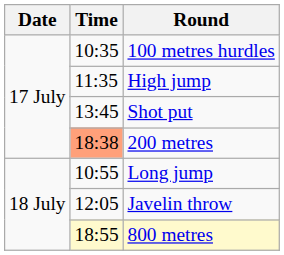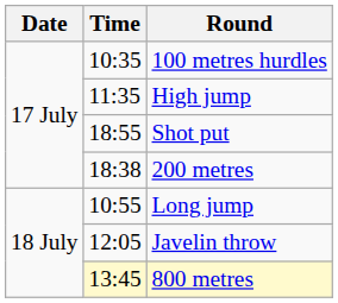Shot put | Time: 13:45 -> 18:55
200 metres | Time: lightsalmon background -> no background
800 metres | Time: 18:55 -> 13:45
